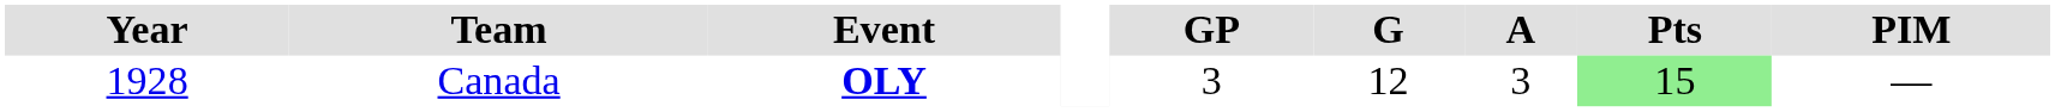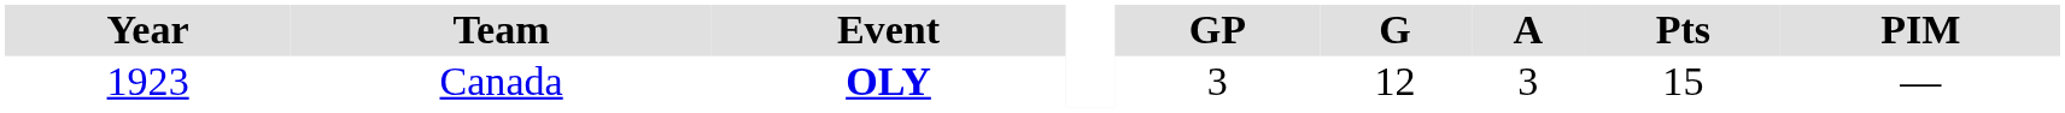Canada | Year: 1928 -> 1923
Canada | Pts: lightgreen background -> no background
